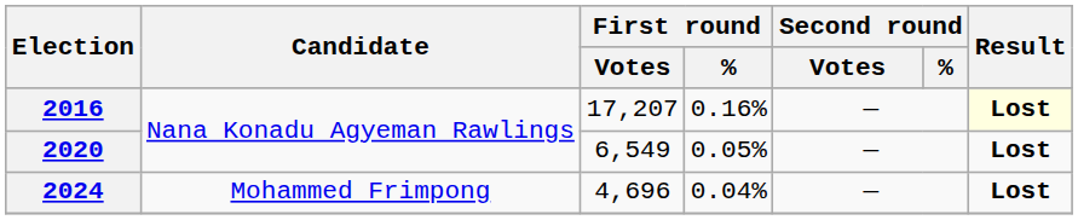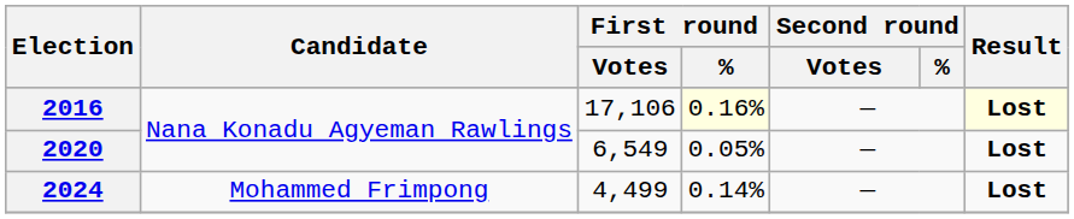2016 | First round / Votes: 17,207 -> 17,106
2016 | First round / %: no background -> lightyellow background
2024 | First round / Votes: 4,696 -> 4,499
2024 | First round / %: 0.04% -> 0.14%
